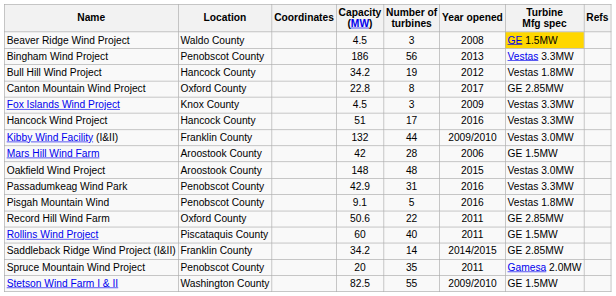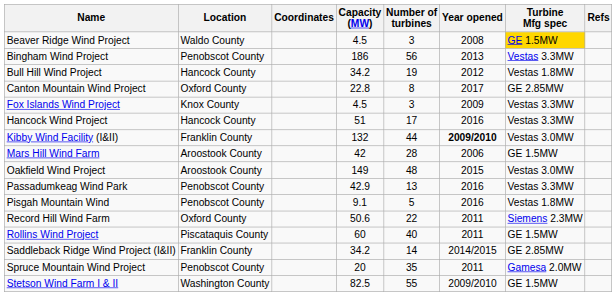Kibby Wind Facility (I&II) | Year opened: normal -> bold
Oakfield Wind Project | Capacity (MW): 148 -> 149
Passadumkeag Wind Park | Number of turbines: 31 -> 13
Record Hill Wind Farm | Turbine Mfg spec: GE 2.85MW -> Siemens 2.3MW
